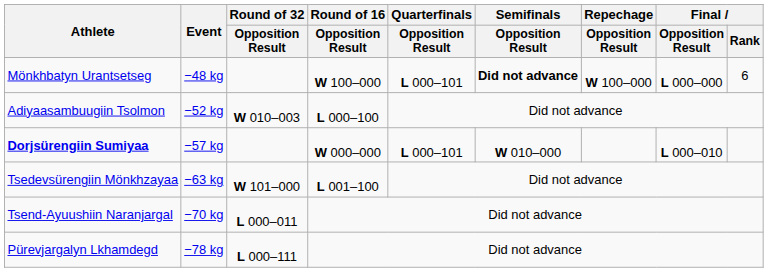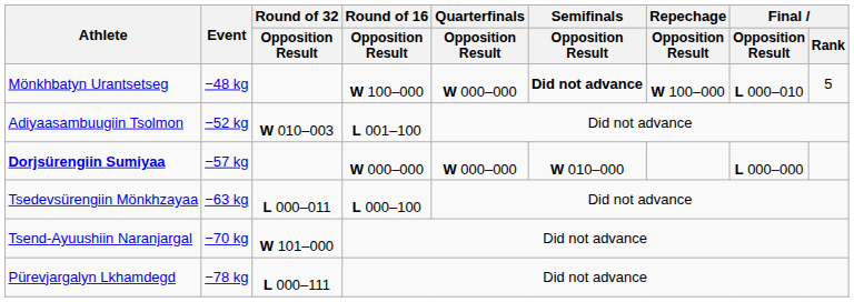Mönkhbatyn Urantsetseg | Quarterfinals / Opposition Result: L 000–101 -> W 000–000
Mönkhbatyn Urantsetseg | Final / Opposition Result: L 000–000 -> L 000–010
Mönkhbatyn Urantsetseg | Final / Rank: 6 -> 5
Adiyaasambuugiin Tsolmon | Round of 16 / Opposition Result: L 000–100 -> L 001–100
Dorjsürengiin Sumiyaa | Quarterfinals / Opposition Result: L 000–101 -> W 000–000
Dorjsürengiin Sumiyaa | Final / Opposition Result: L 000–010 -> L 000–000
Tsedevsürengiin Mönkhzayaa | Round of 32 / Opposition Result: W 101–000 -> L 000–011
Tsedevsürengiin Mönkhzayaa | Round of 16 / Opposition Result: L 001–100 -> L 000–100
Tsend-Ayuushiin Naranjargal | Round of 32 / Opposition Result: L 000–011 -> W 101–000
